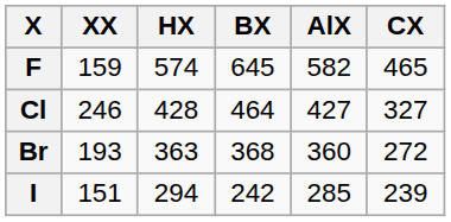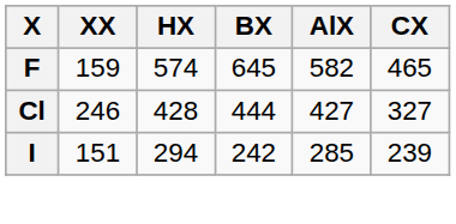Cl | BX: 464 -> 444
- row: Br | 193 | 363 | 368 | 360 | 272
